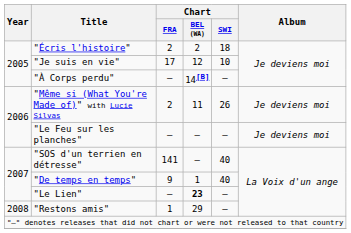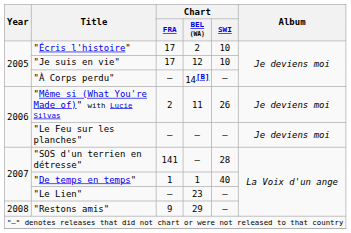"Écris l'histoire" | Chart / FRA: 2 -> 17
"Écris l'histoire" | Chart / SWI: 18 -> 10
"SOS d'un terrien en détresse" | Chart / SWI: 40 -> 28
"De temps en temps" | Chart / FRA: 9 -> 1
"Le Lien" | Chart / BEL (WA): bold -> normal
"Restons amis" | Chart / FRA: 1 -> 9
